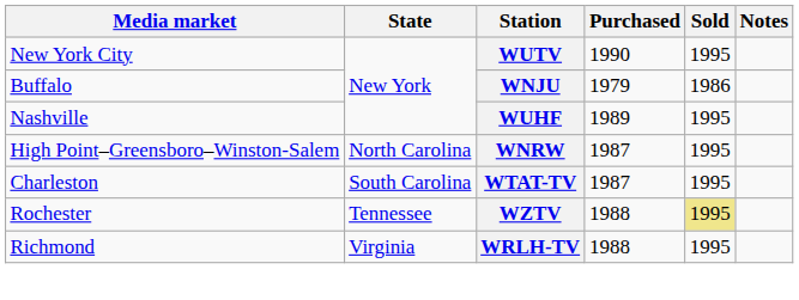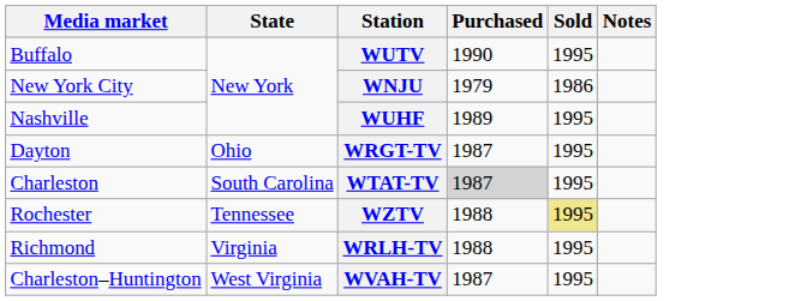WUTV | Media market: New York City -> Buffalo
WNJU | Media market: Buffalo -> New York City
- row: High Point–Greensboro–Winston-Salem | North Carolina | WNRW | 1987 | 1995
+ row: Dayton | Ohio | WRGT-TV | 1987 | 1995
WTAT-TV | Purchased: no background -> lightgrey background
+ row: Charleston–Huntington | West Virginia | WVAH-TV | 1987 | 1995
